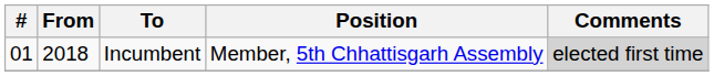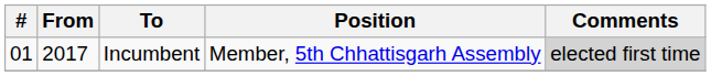Incumbent | From: 2018 -> 2017
